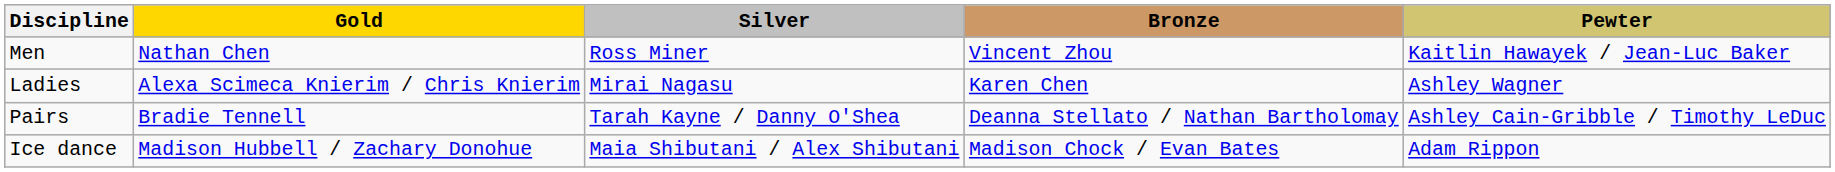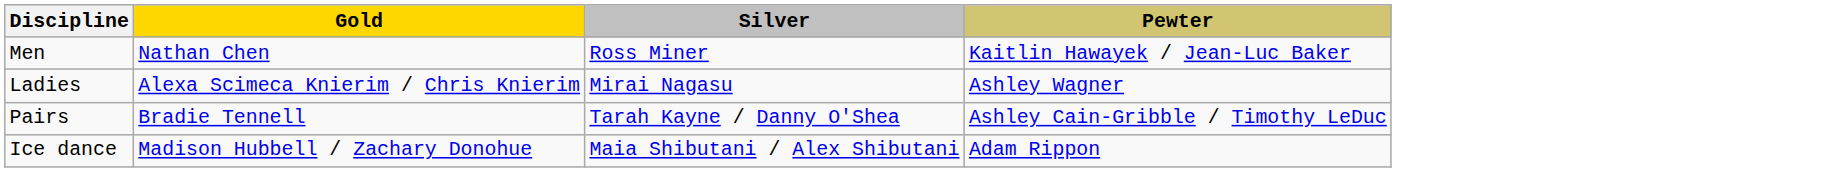- column: Bronze | Vincent Zhou | Karen Chen | Deanna Stellato / Nathan Bartholomay | Madison Chock / Evan Bates
